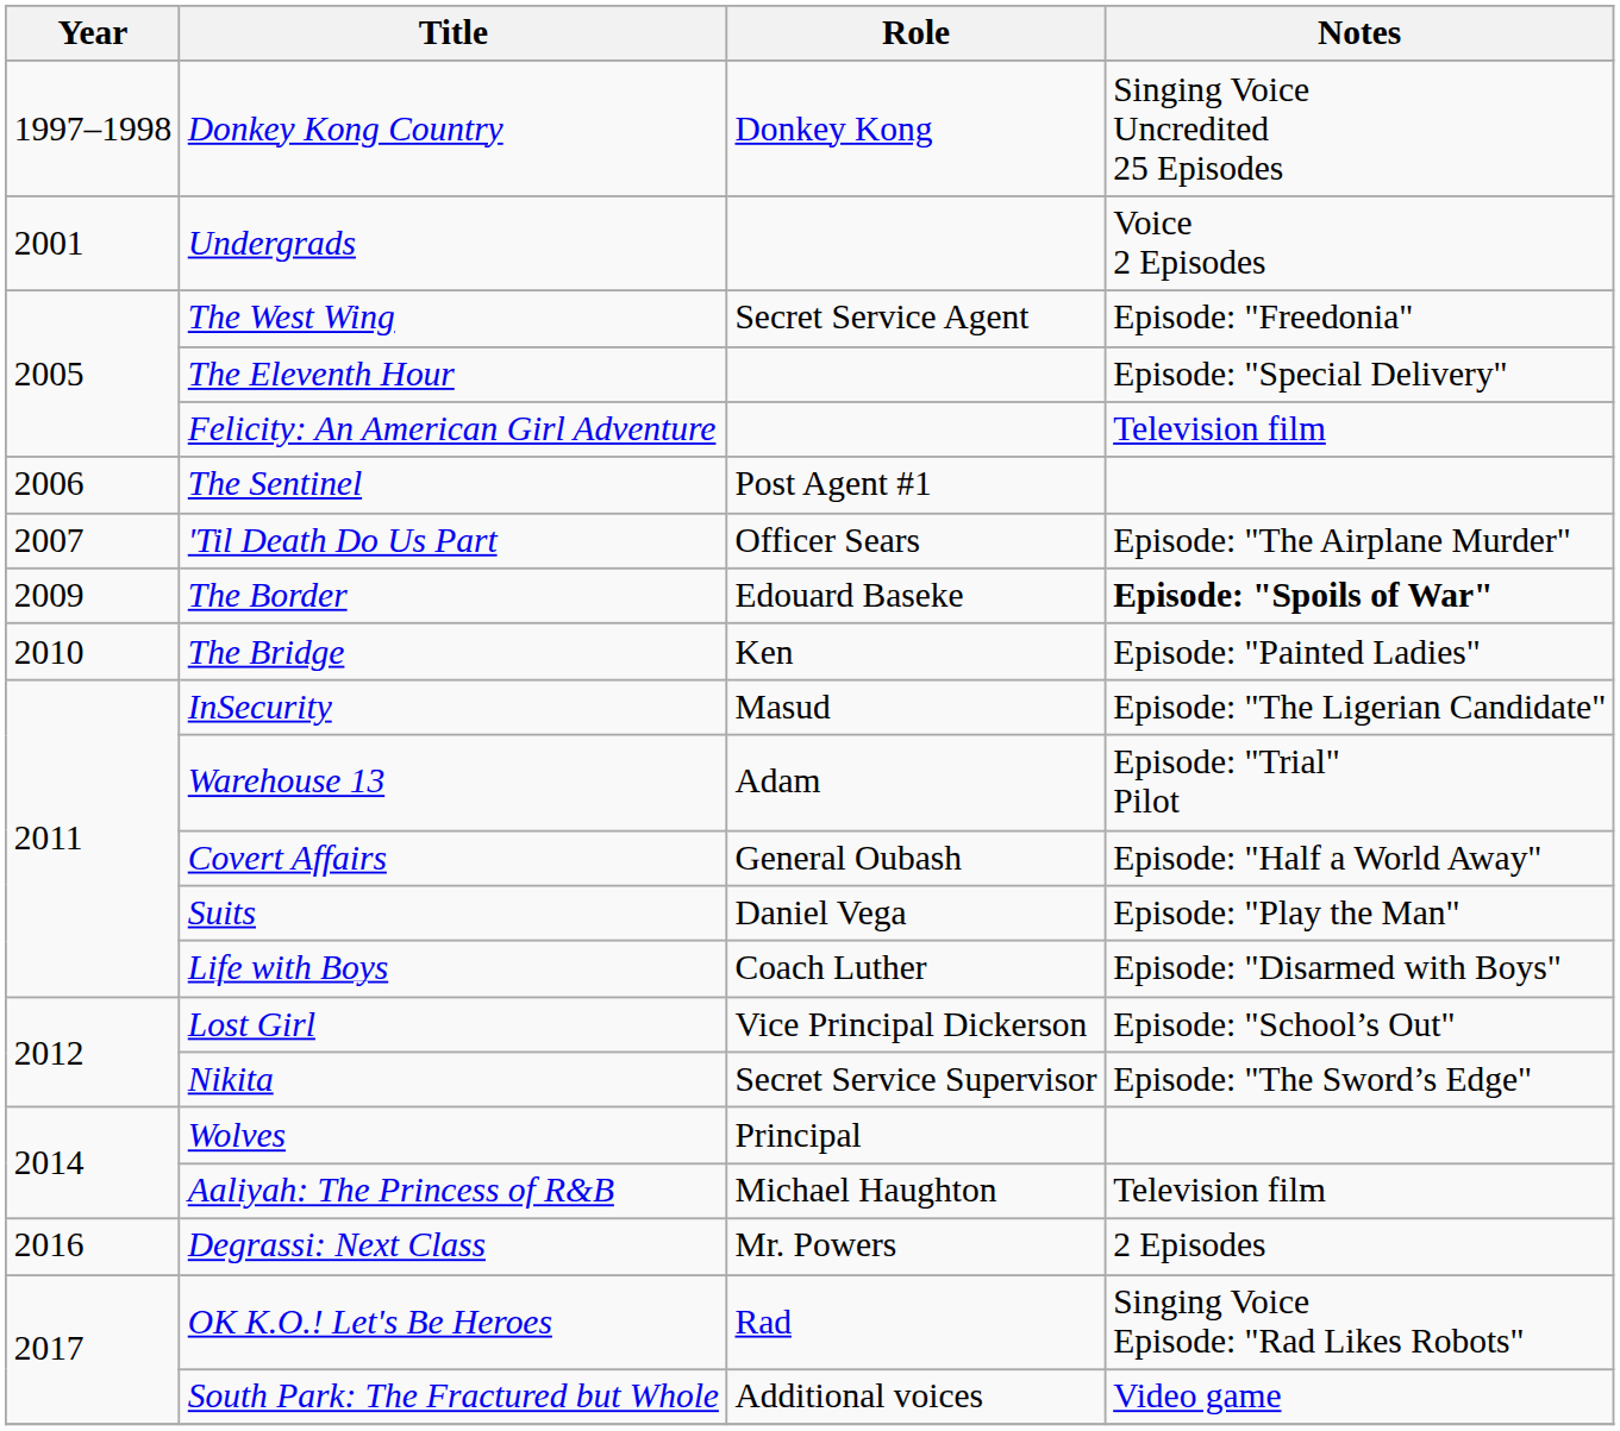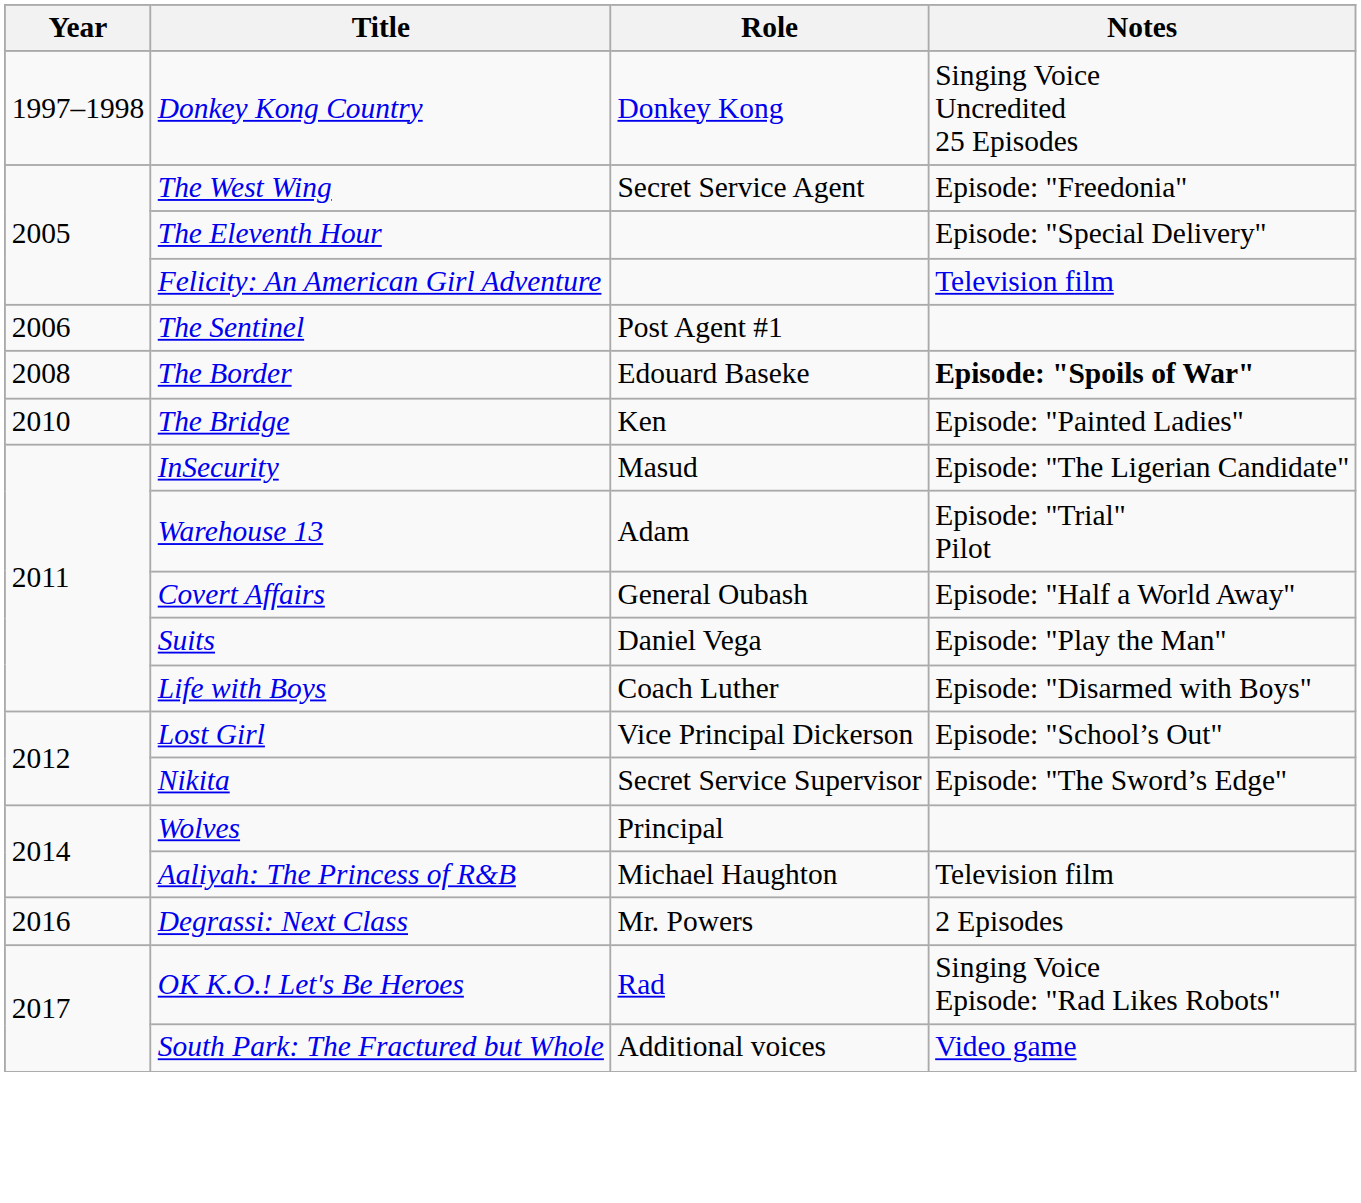- row: 2001 | Undergrads | Voice 2 Episodes
- row: 2007 | 'Til Death Do Us Part | Officer Sears | Episode: "The Airplane Murder"
The Border | Year: 2009 -> 2008
